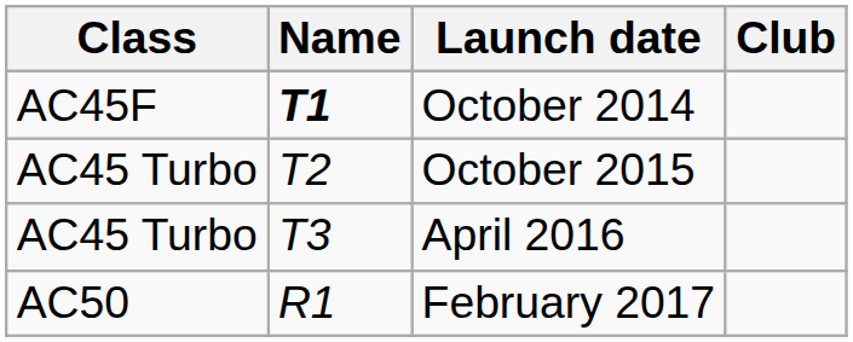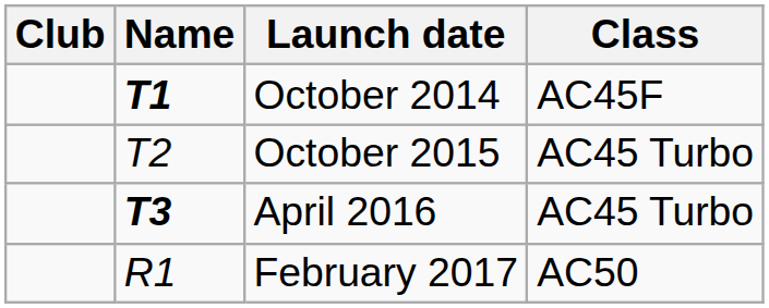columns swapped: Club <-> Class
April 2016 | Name: normal -> bold
